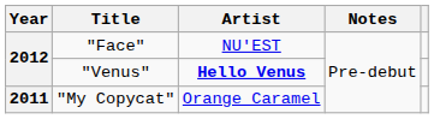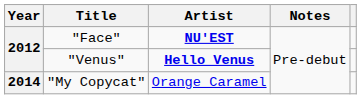"Face" | Artist: normal -> bold
"My Copycat" | Year: 2011 -> 2014
